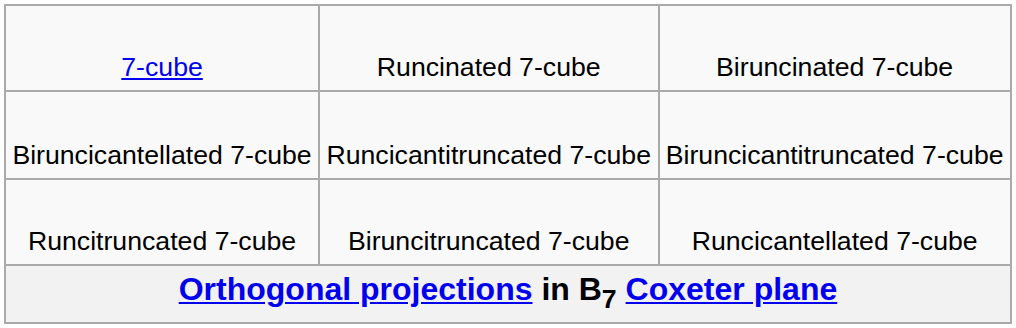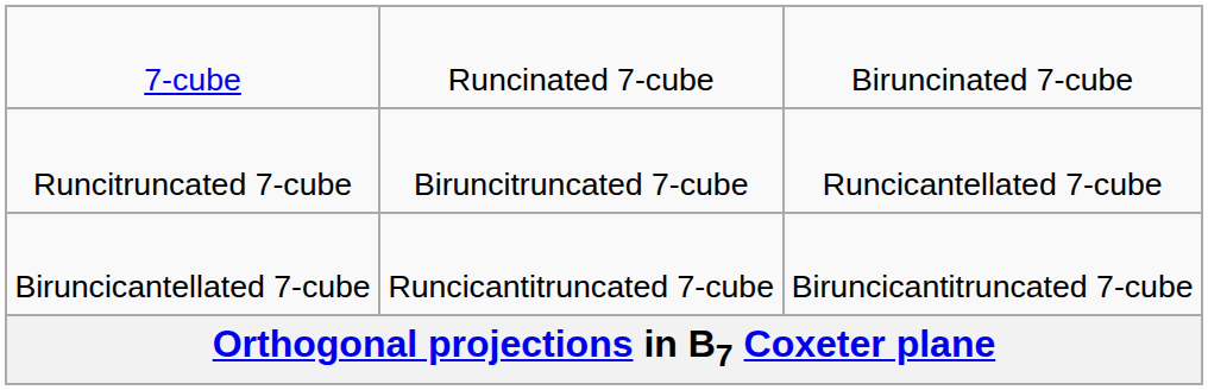rows swapped: Runcitruncated 7-cube <-> Biruncicantellated 7-cube
